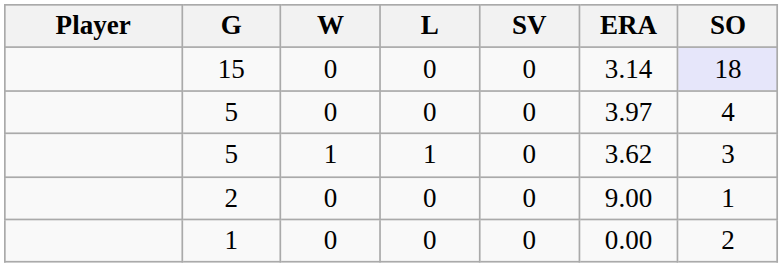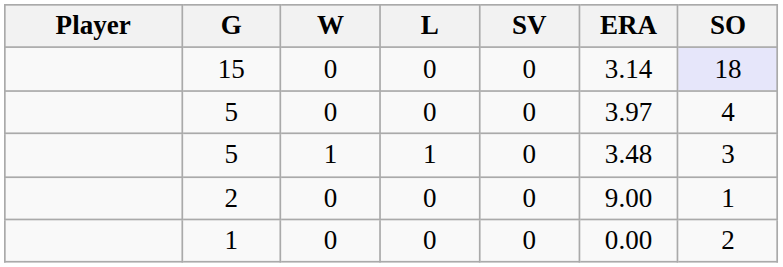5 / 1 | ERA: 3.62 -> 3.48
